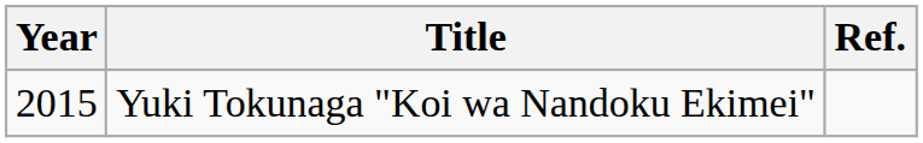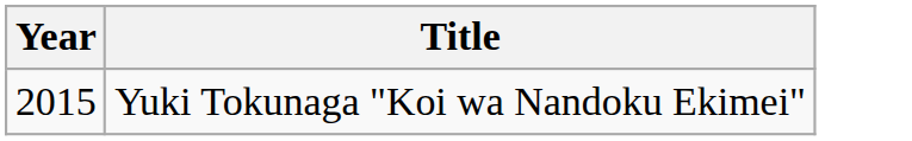- column: Ref.
